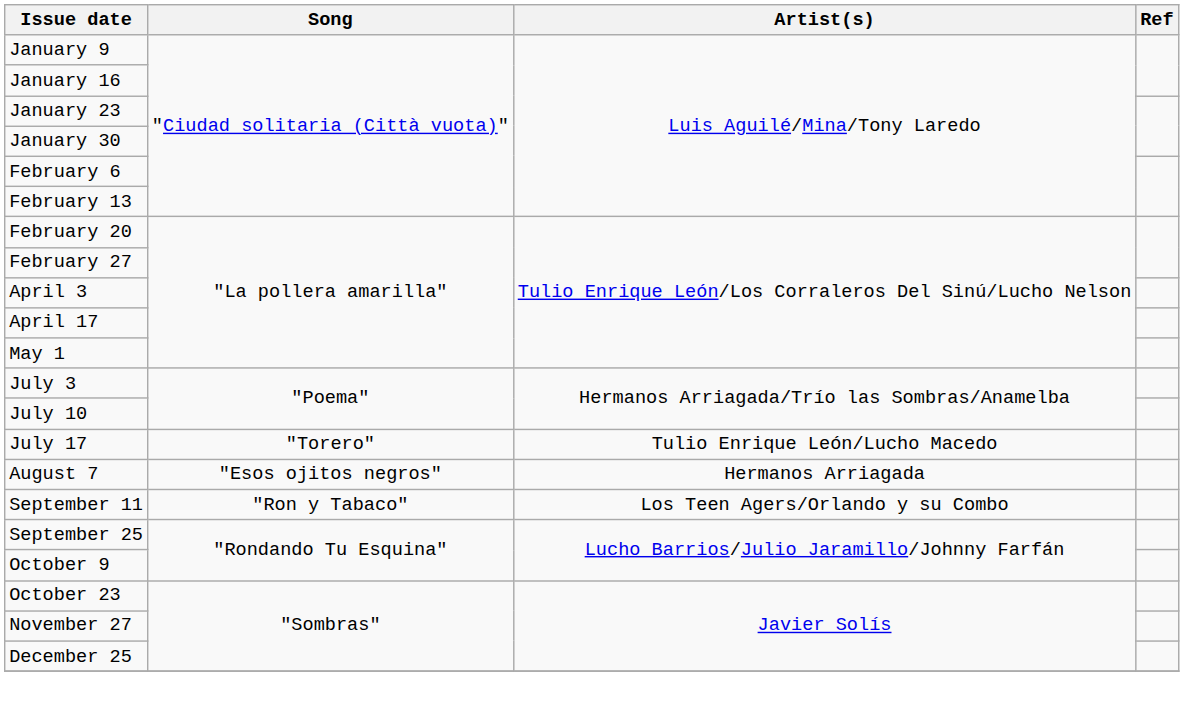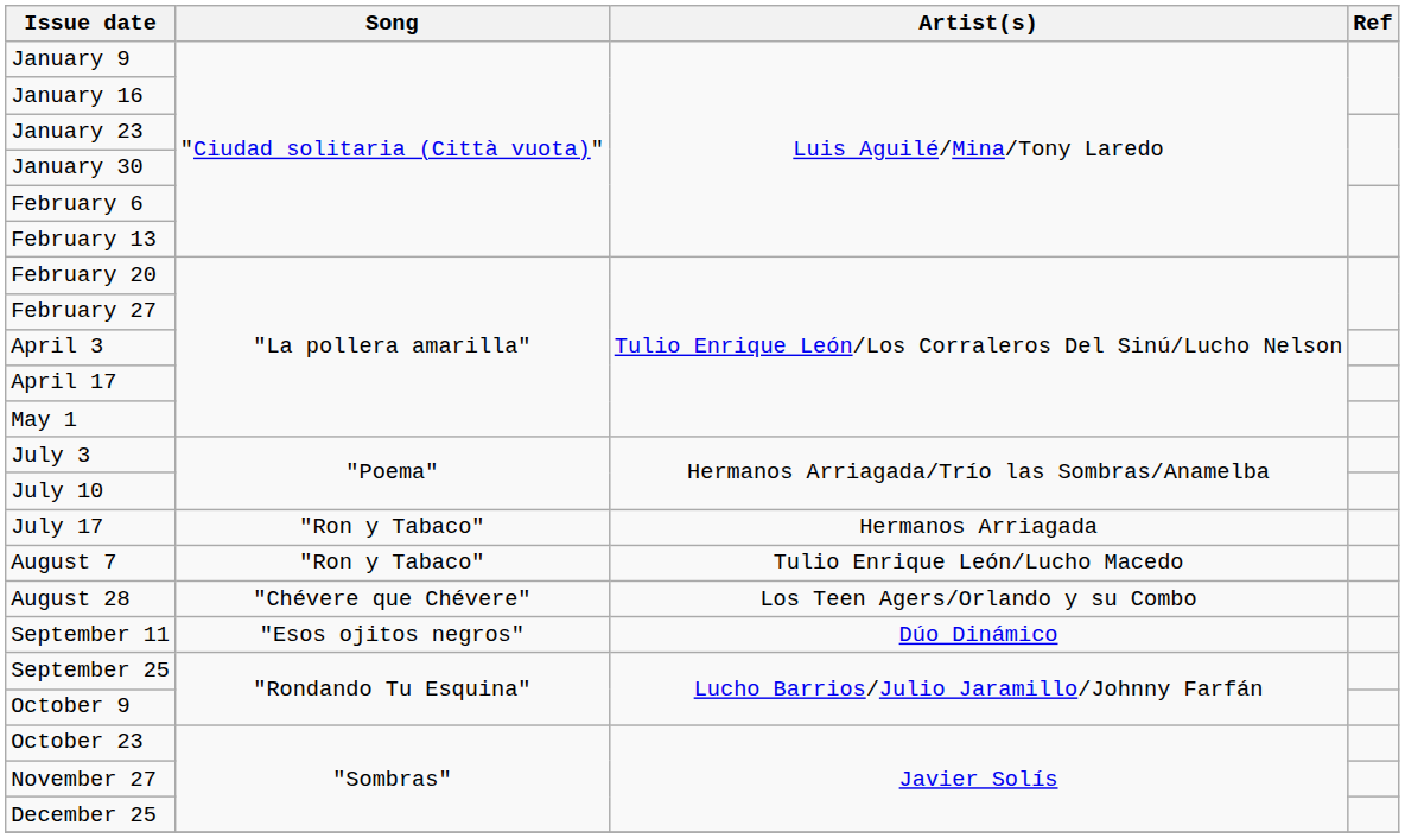July 17 | Song: "Torero" -> "Ron y Tabaco"
July 17 | Artist(s): Tulio Enrique León/Lucho Macedo -> Hermanos Arriagada
August 7 | Song: "Esos ojitos negros" -> "Ron y Tabaco"
August 7 | Artist(s): Hermanos Arriagada -> Tulio Enrique León/Lucho Macedo
+ row: August 28 | "Chévere que Chévere" | Los Teen Agers/Orlando y su Combo
September 11 | Song: "Ron y Tabaco" -> "Esos ojitos negros"
September 11 | Artist(s): Los Teen Agers/Orlando y su Combo -> Dúo Dinámico
